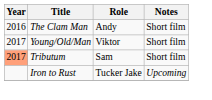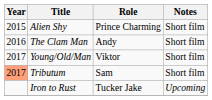+ row: 2015 | Alien Shy | Prince Charming | Short film
